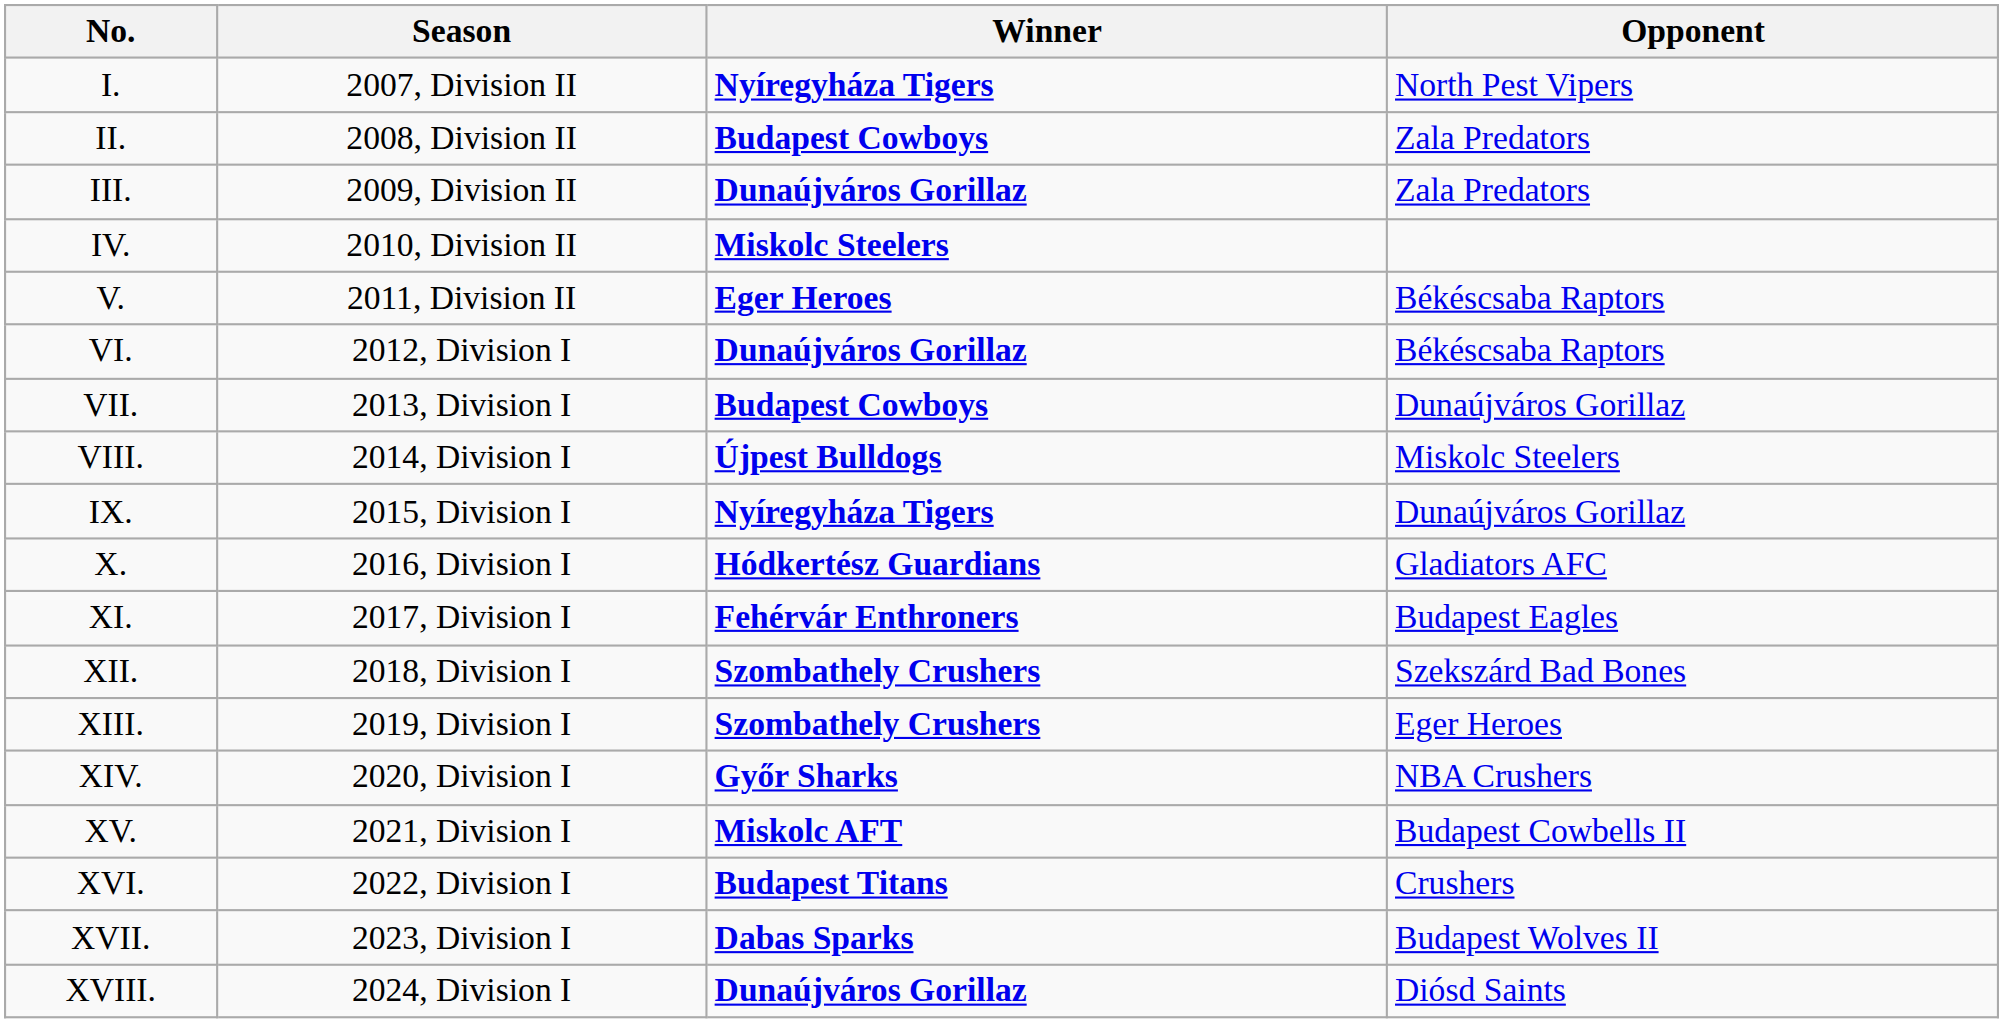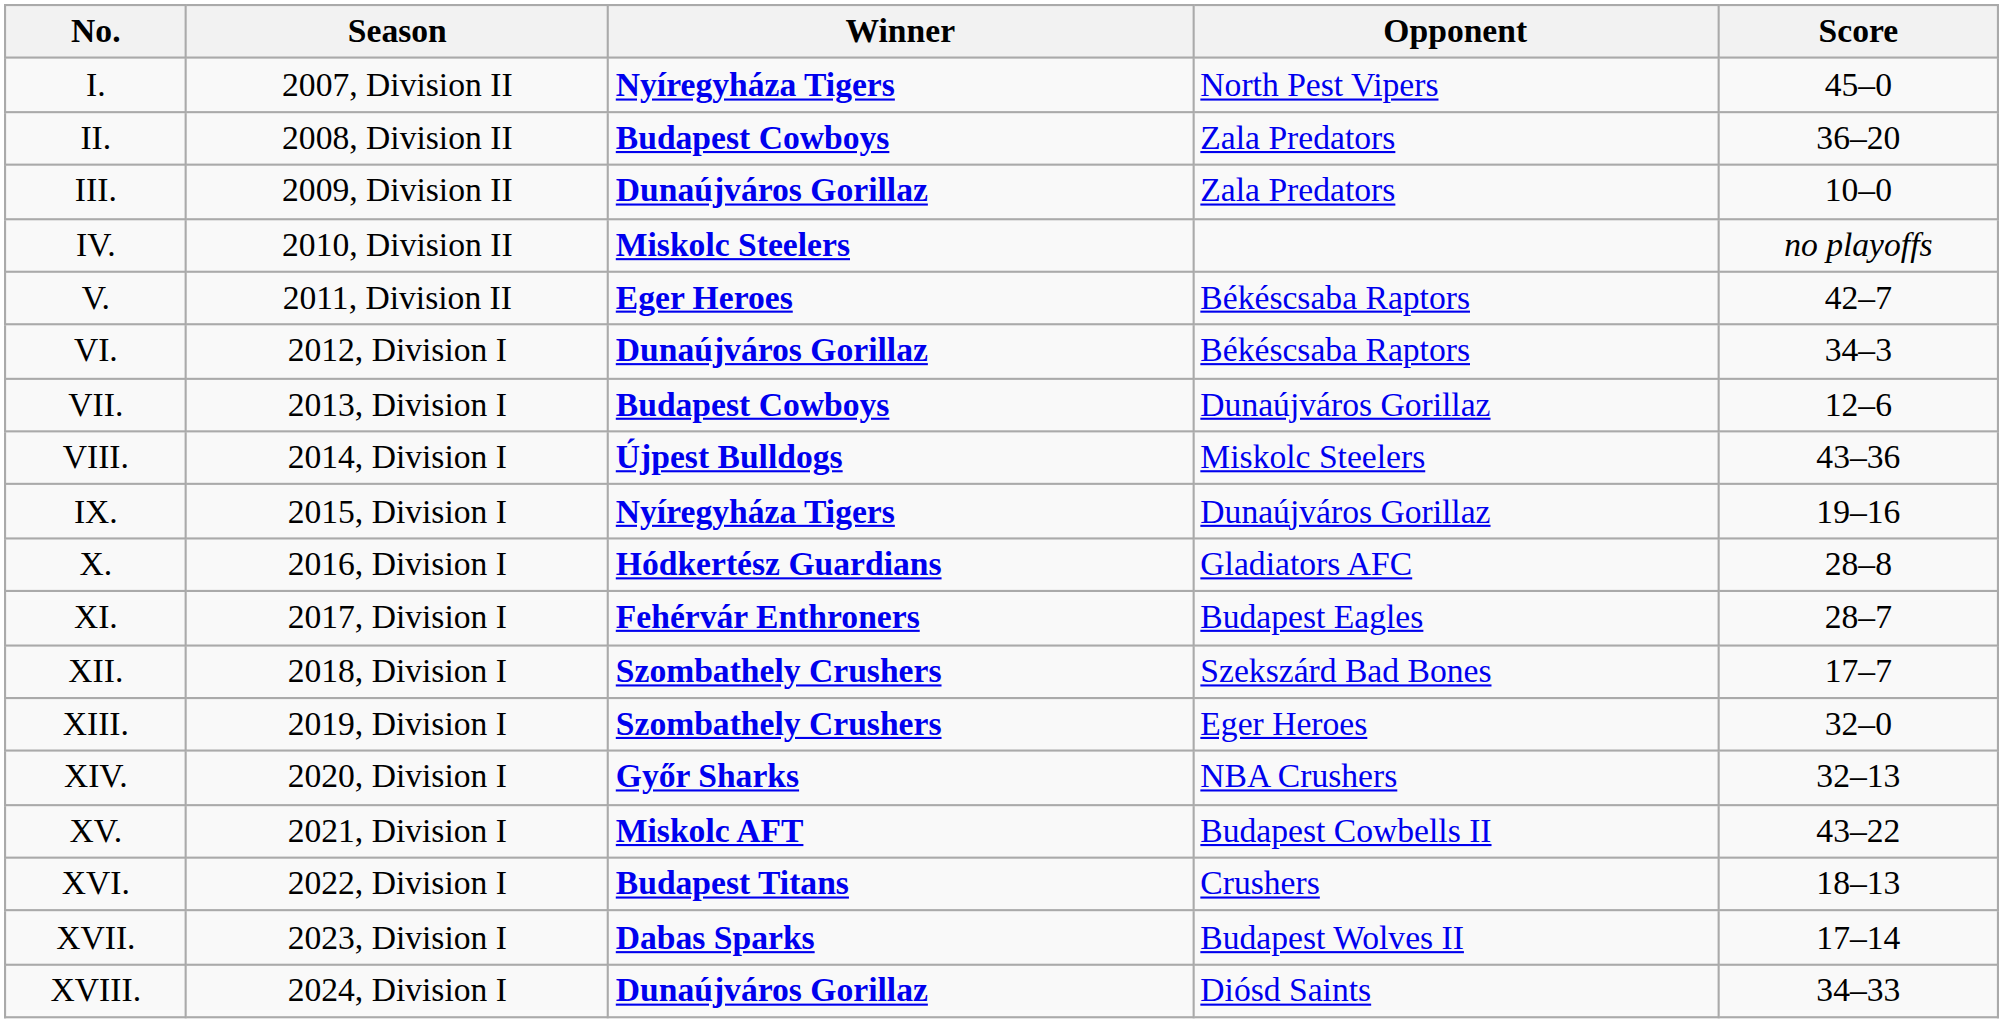+ column: Score | 45–0 | 36–20 | 10–0 | no playoffs | 42–7 | 34–3 | 12–6 | 43–36 | 19–16 | 28–8 | 28–7 | 17–7 | 32–0 | 32–13 | 43–22 | 18–13 | 17–14 | 34–33
